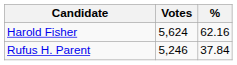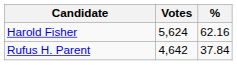Rufus H. Parent | Votes: 5,246 -> 4,642
